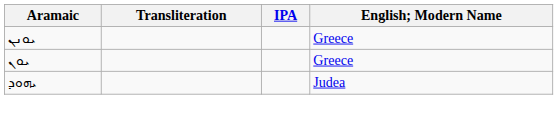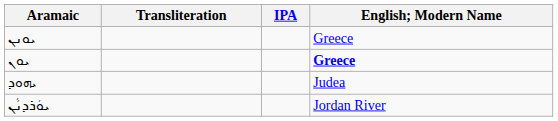ܝܘܢ | English; Modern Name: normal -> bold
+ row: ܝܘܿܪܕܢܵܢ | Jordan River
